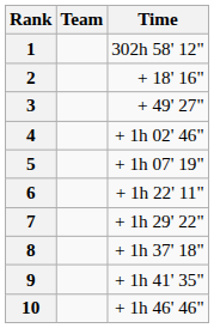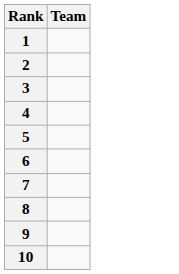- column: Time | 302h 58' 12" | + 18' 16" | + 49' 27" | + 1h 02' 46" | + 1h 07' 19" | + 1h 22' 11" | + 1h 29' 22" | + 1h 37' 18" | + 1h 41' 35" | + 1h 46' 46"
